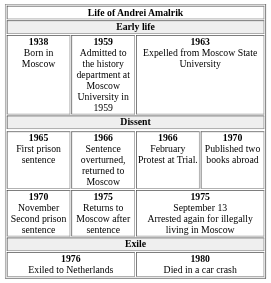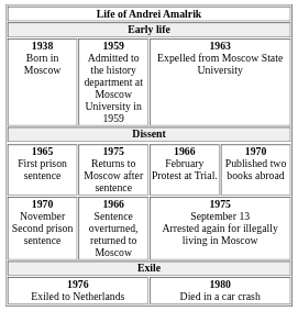1965 First prison sentence | column 2: 1966 Sentence overturned, returned to Moscow -> 1975 Returns to Moscow after sentence
1970 November Second prison sentence | column 2: 1975 Returns to Moscow after sentence -> 1966 Sentence overturned, returned to Moscow
